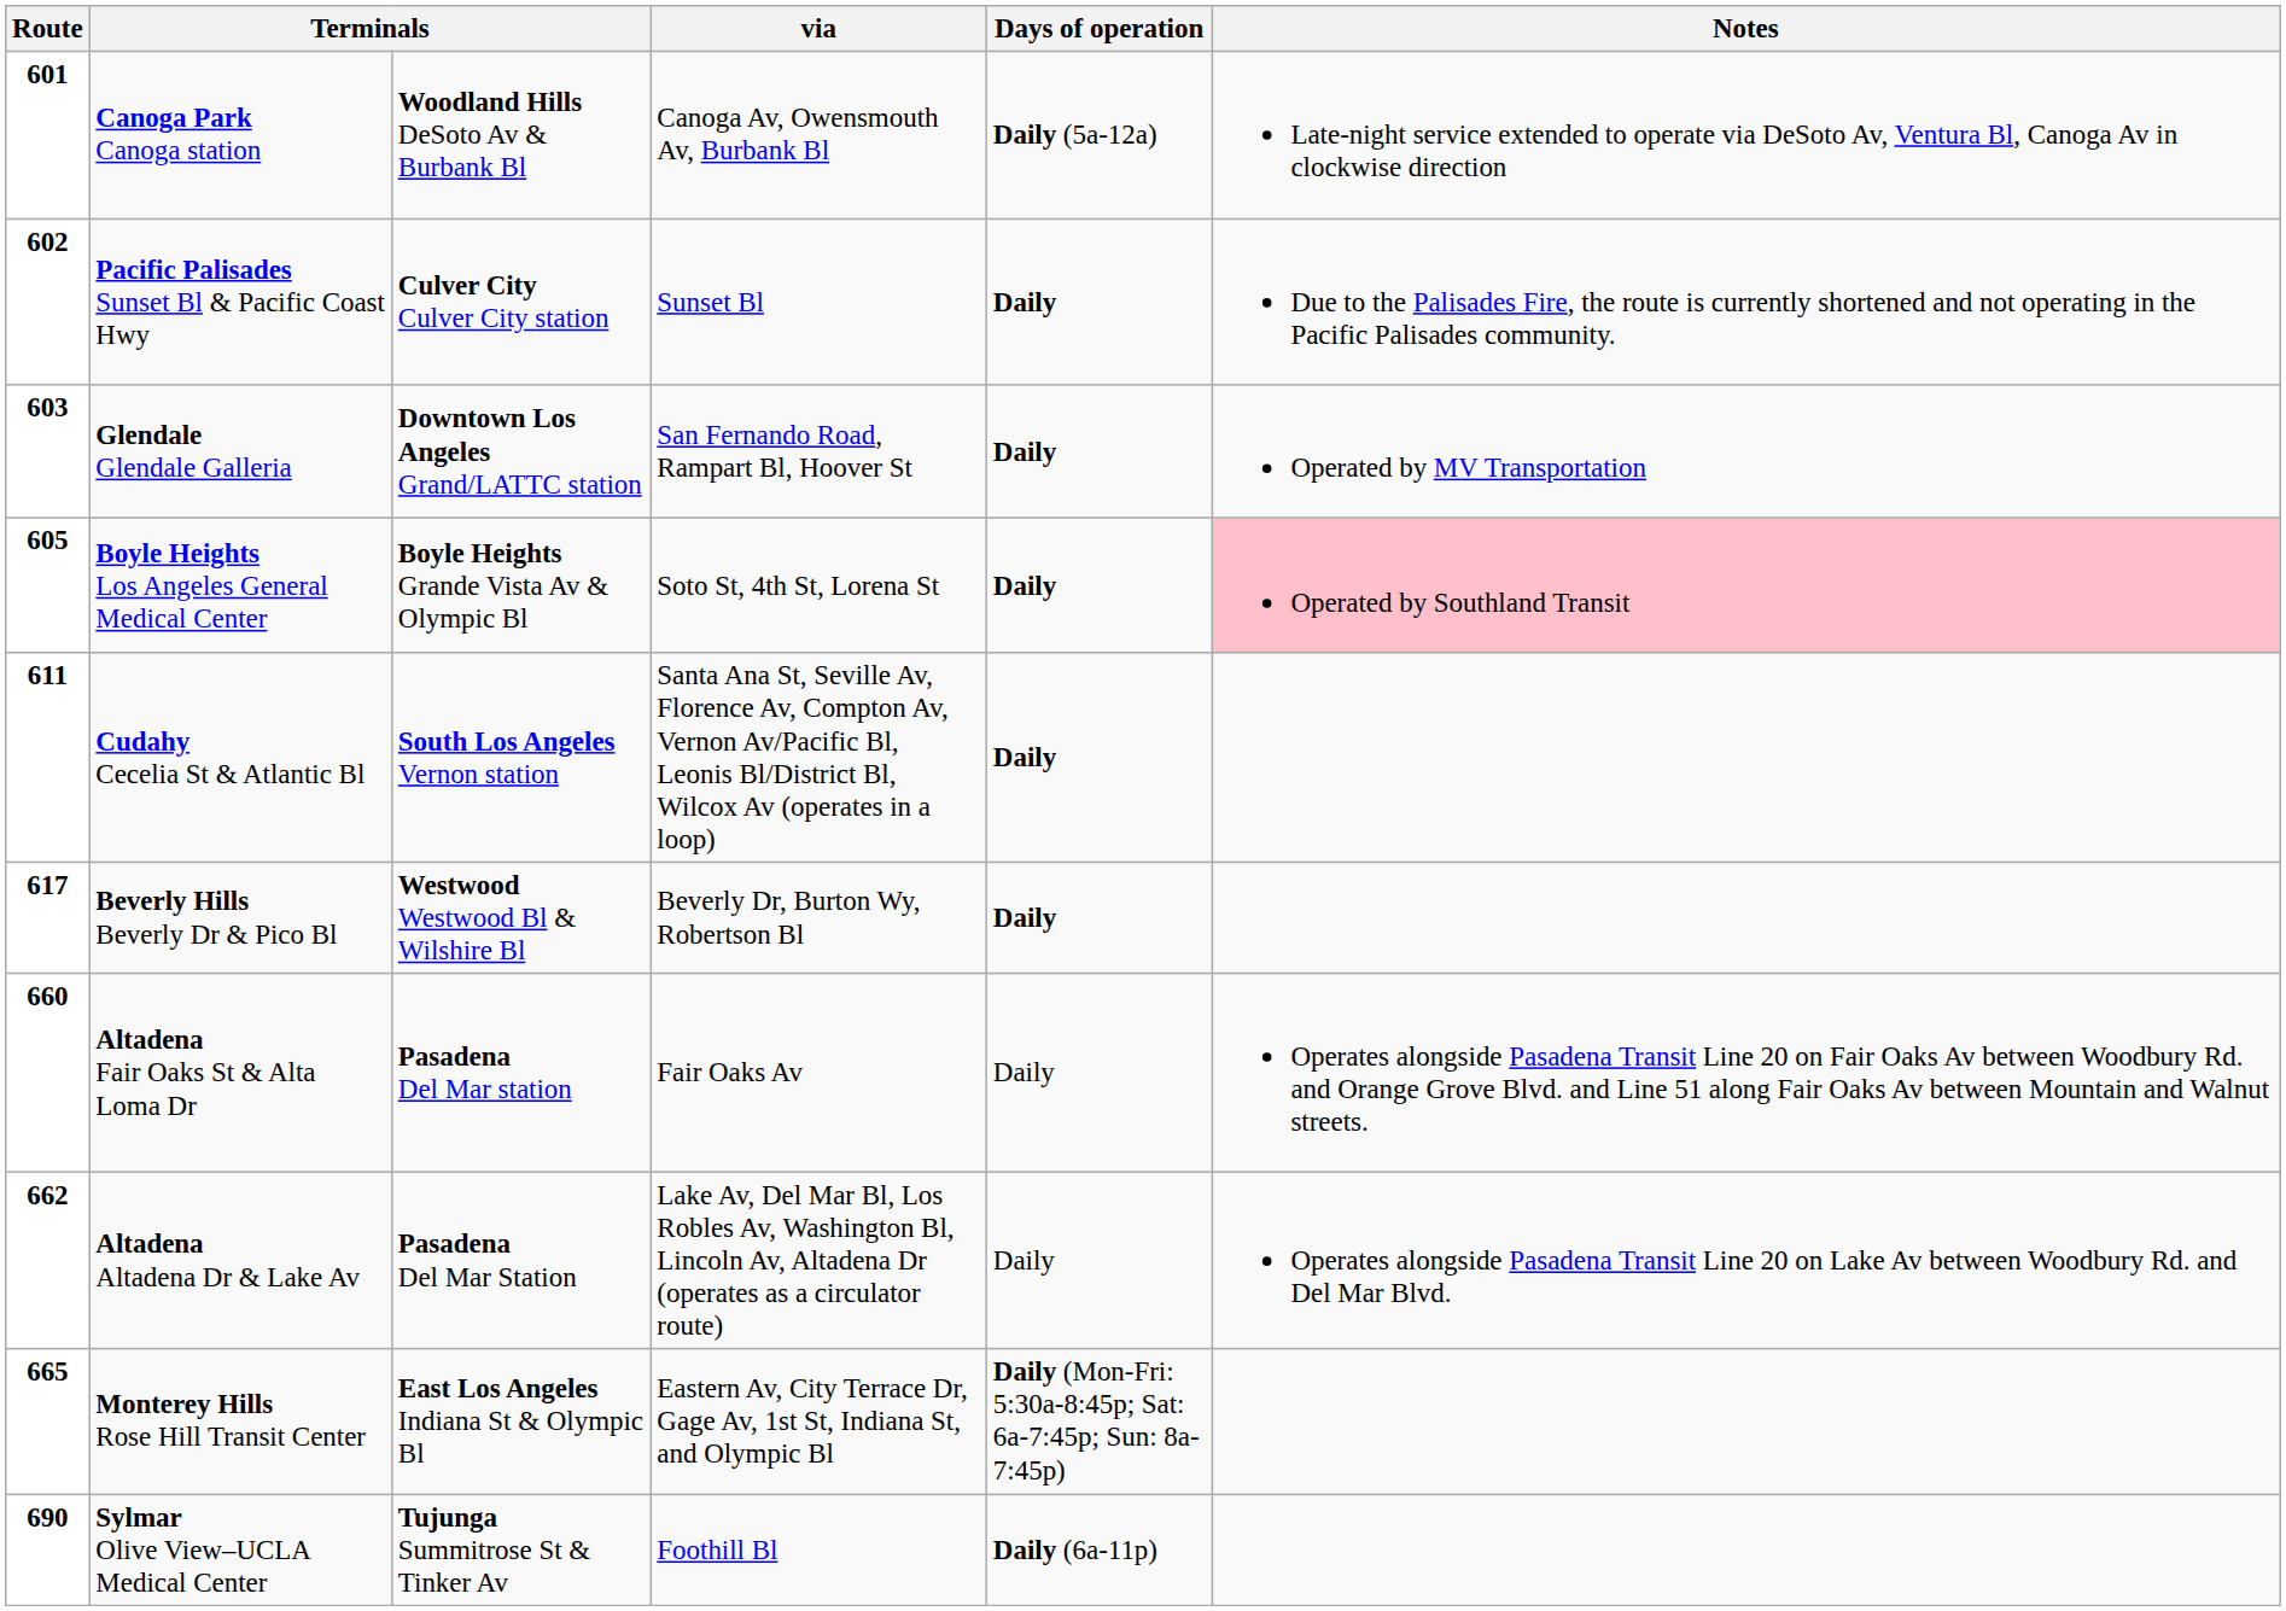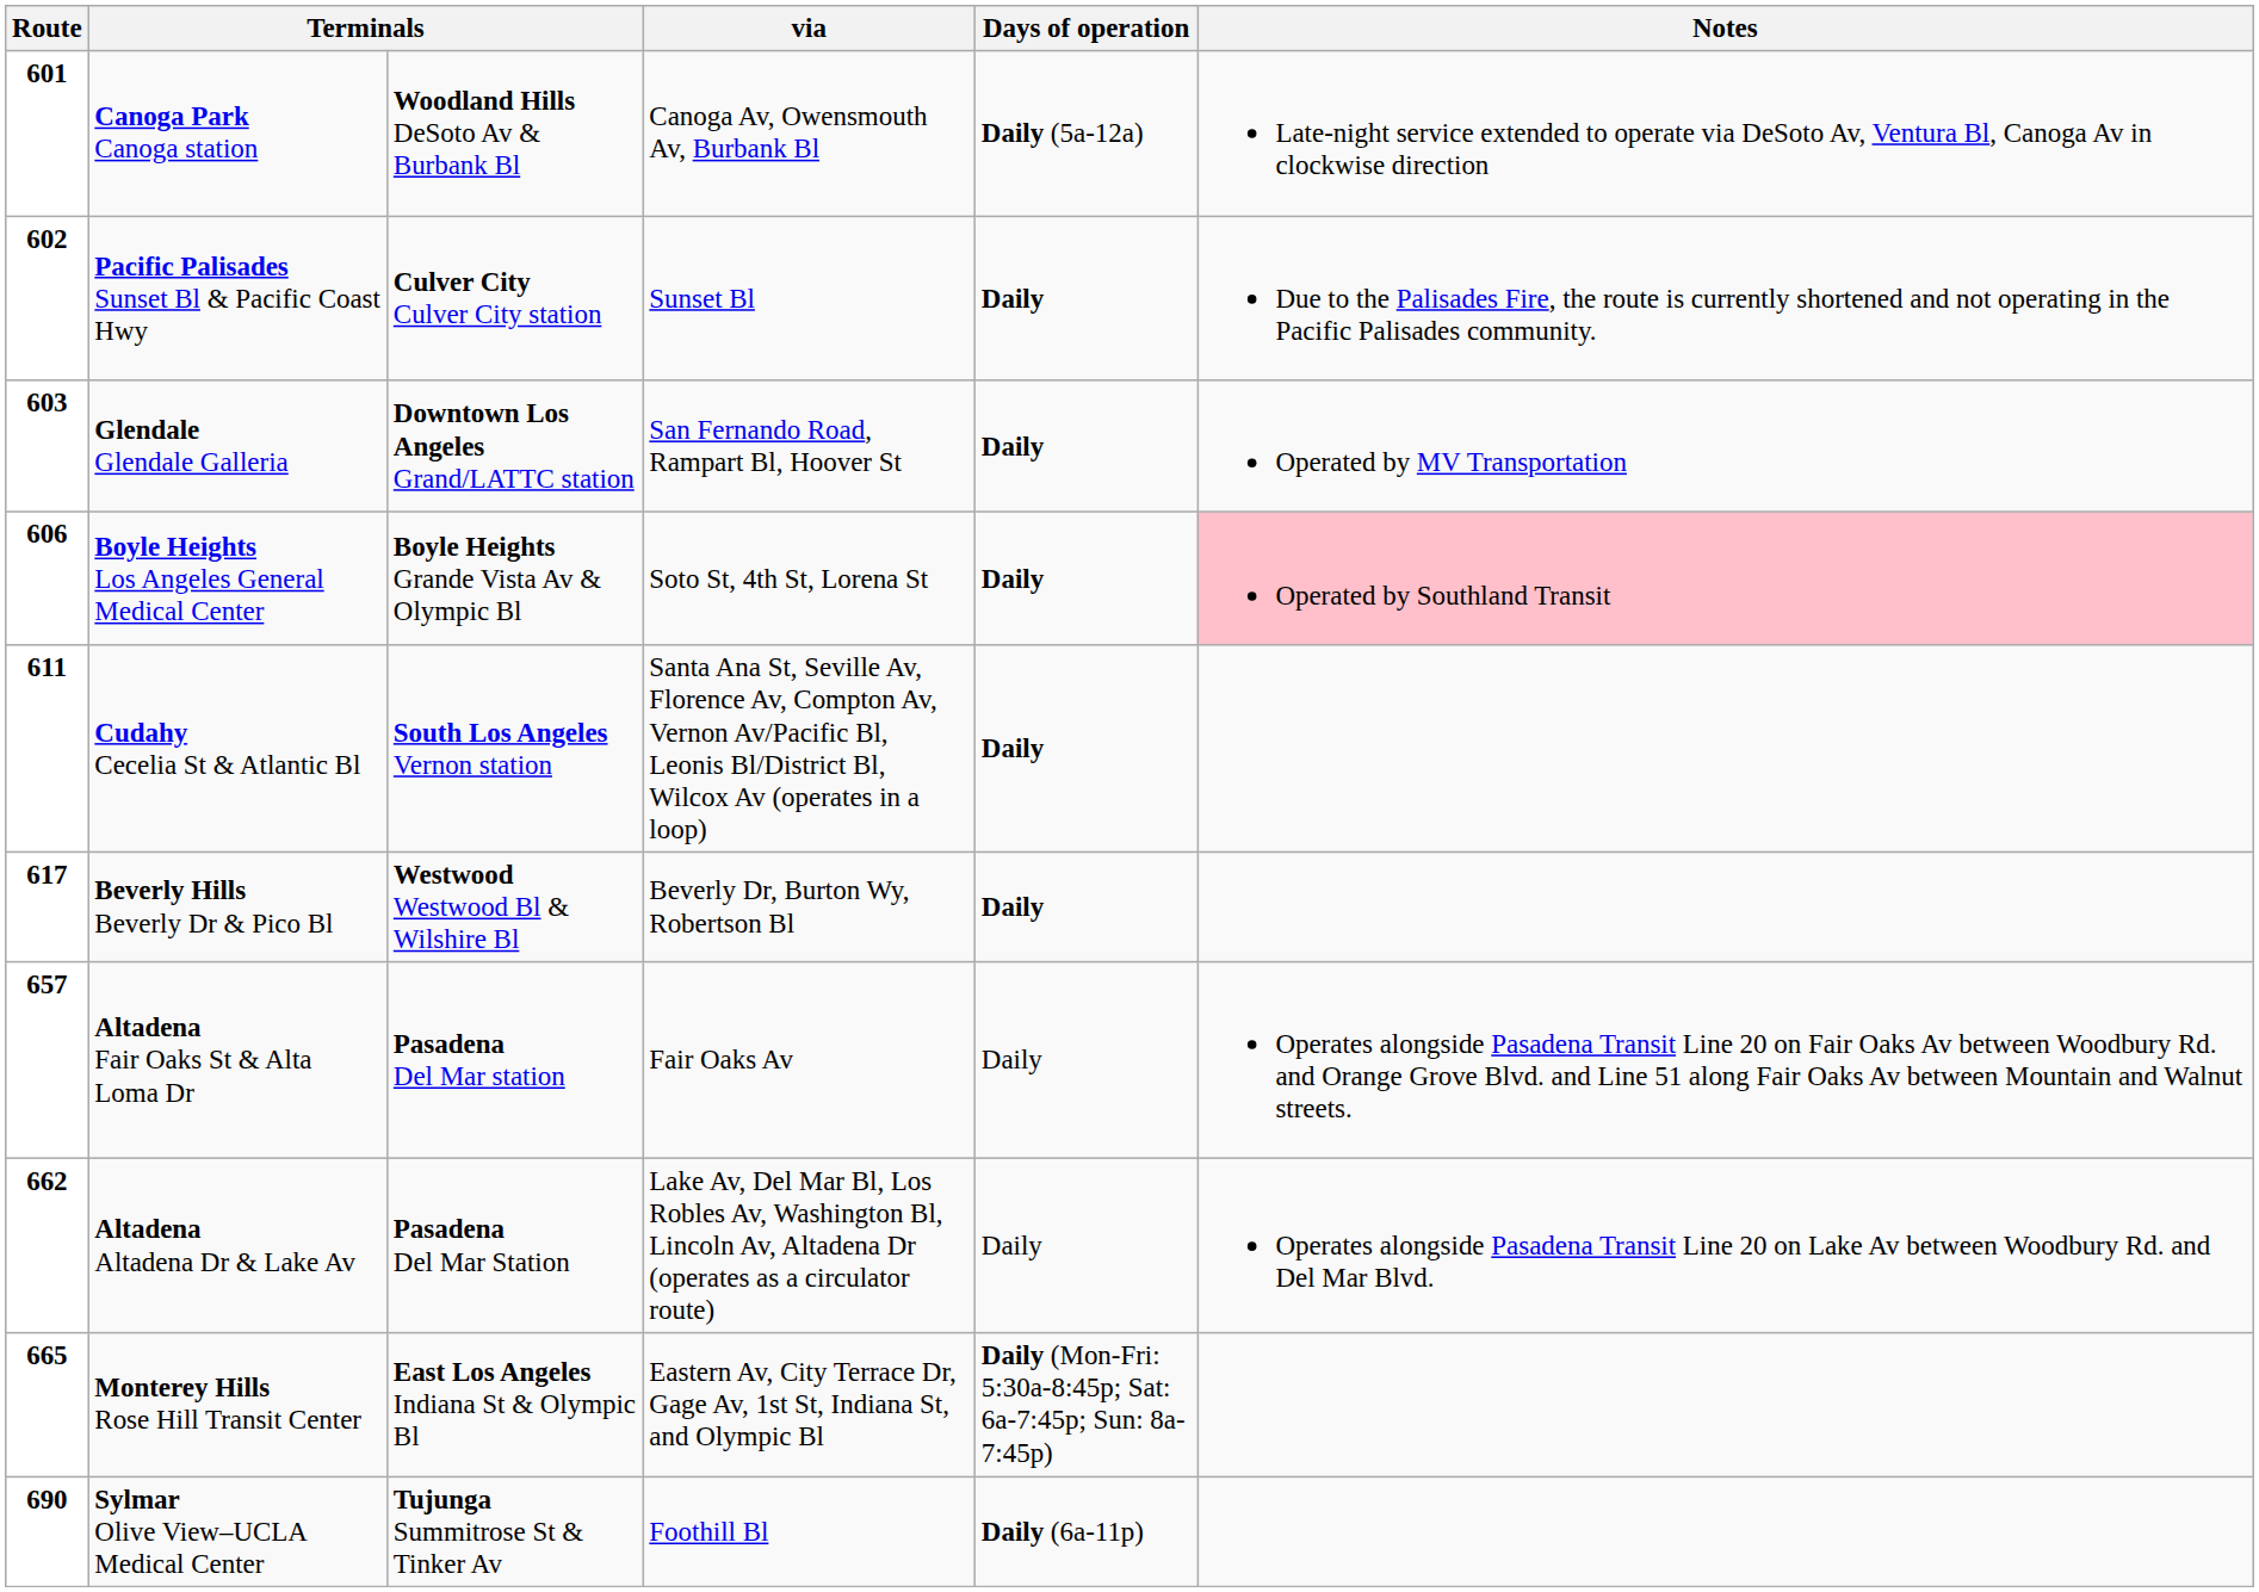Boyle Heights Los Angeles General Medical Center | Route: 605 -> 606
Altadena Fair Oaks St & Alta Loma Dr | Route: 660 -> 657
